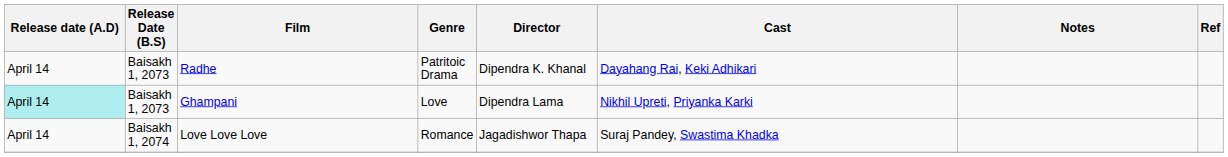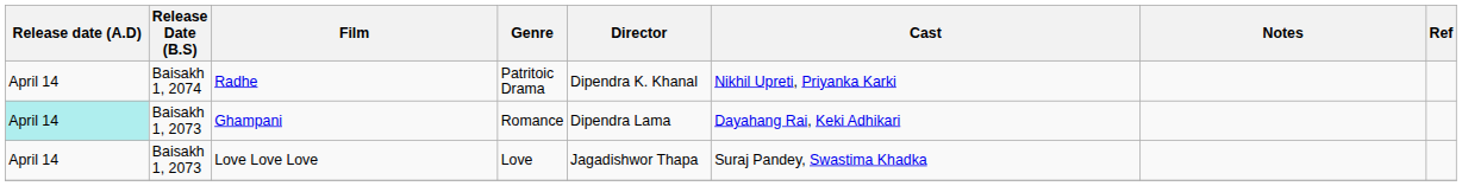Radhe | Release Date (B.S): Baisakh 1, 2073 -> Baisakh 1, 2074
Radhe | Cast: Dayahang Rai, Keki Adhikari -> Nikhil Upreti, Priyanka Karki
Ghampani | Genre: Love -> Romance
Ghampani | Cast: Nikhil Upreti, Priyanka Karki -> Dayahang Rai, Keki Adhikari
Love Love Love | Release Date (B.S): Baisakh 1, 2074 -> Baisakh 1, 2073
Love Love Love | Genre: Romance -> Love
